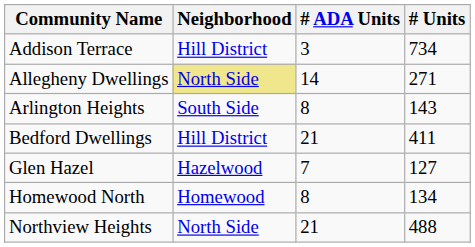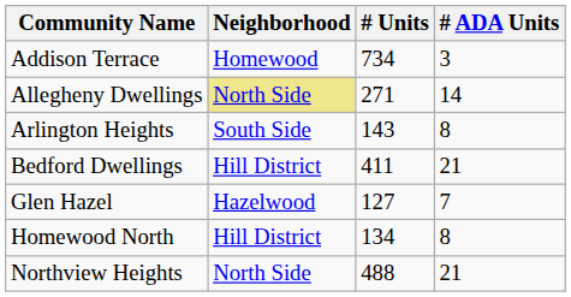columns swapped: # Units <-> # ADA Units
Addison Terrace | Neighborhood: Hill District -> Homewood
Homewood North | Neighborhood: Homewood -> Hill District
